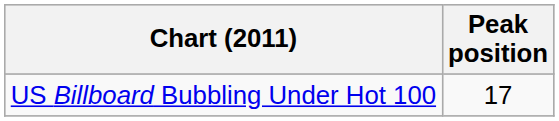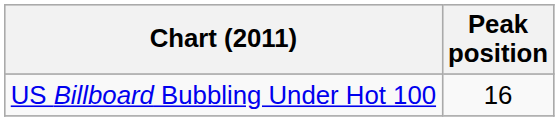US Billboard Bubbling Under Hot 100 | Peak position: 17 -> 16
